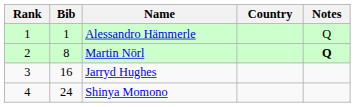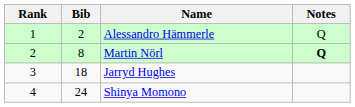- column: Country
Alessandro Hämmerle | Bib: 1 -> 2
Jarryd Hughes | Bib: 16 -> 18
